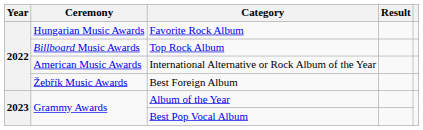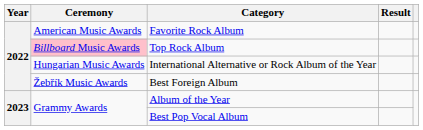Favorite Rock Album | Ceremony: Hungarian Music Awards -> American Music Awards
Top Rock Album | Ceremony: no background -> pink background
International Alternative or Rock Album of the Year | Ceremony: American Music Awards -> Hungarian Music Awards
